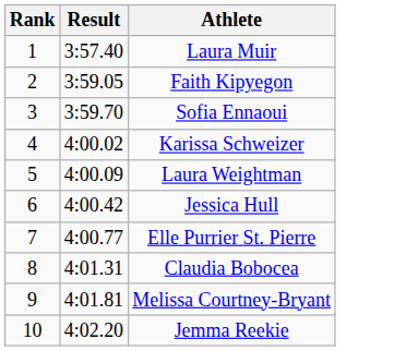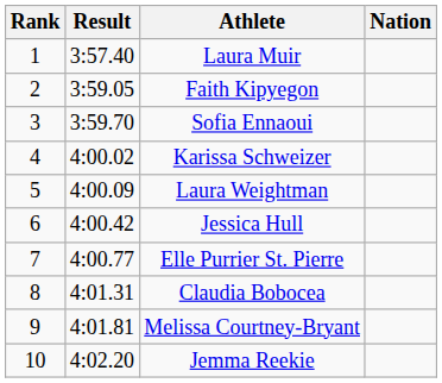+ column: Nation
